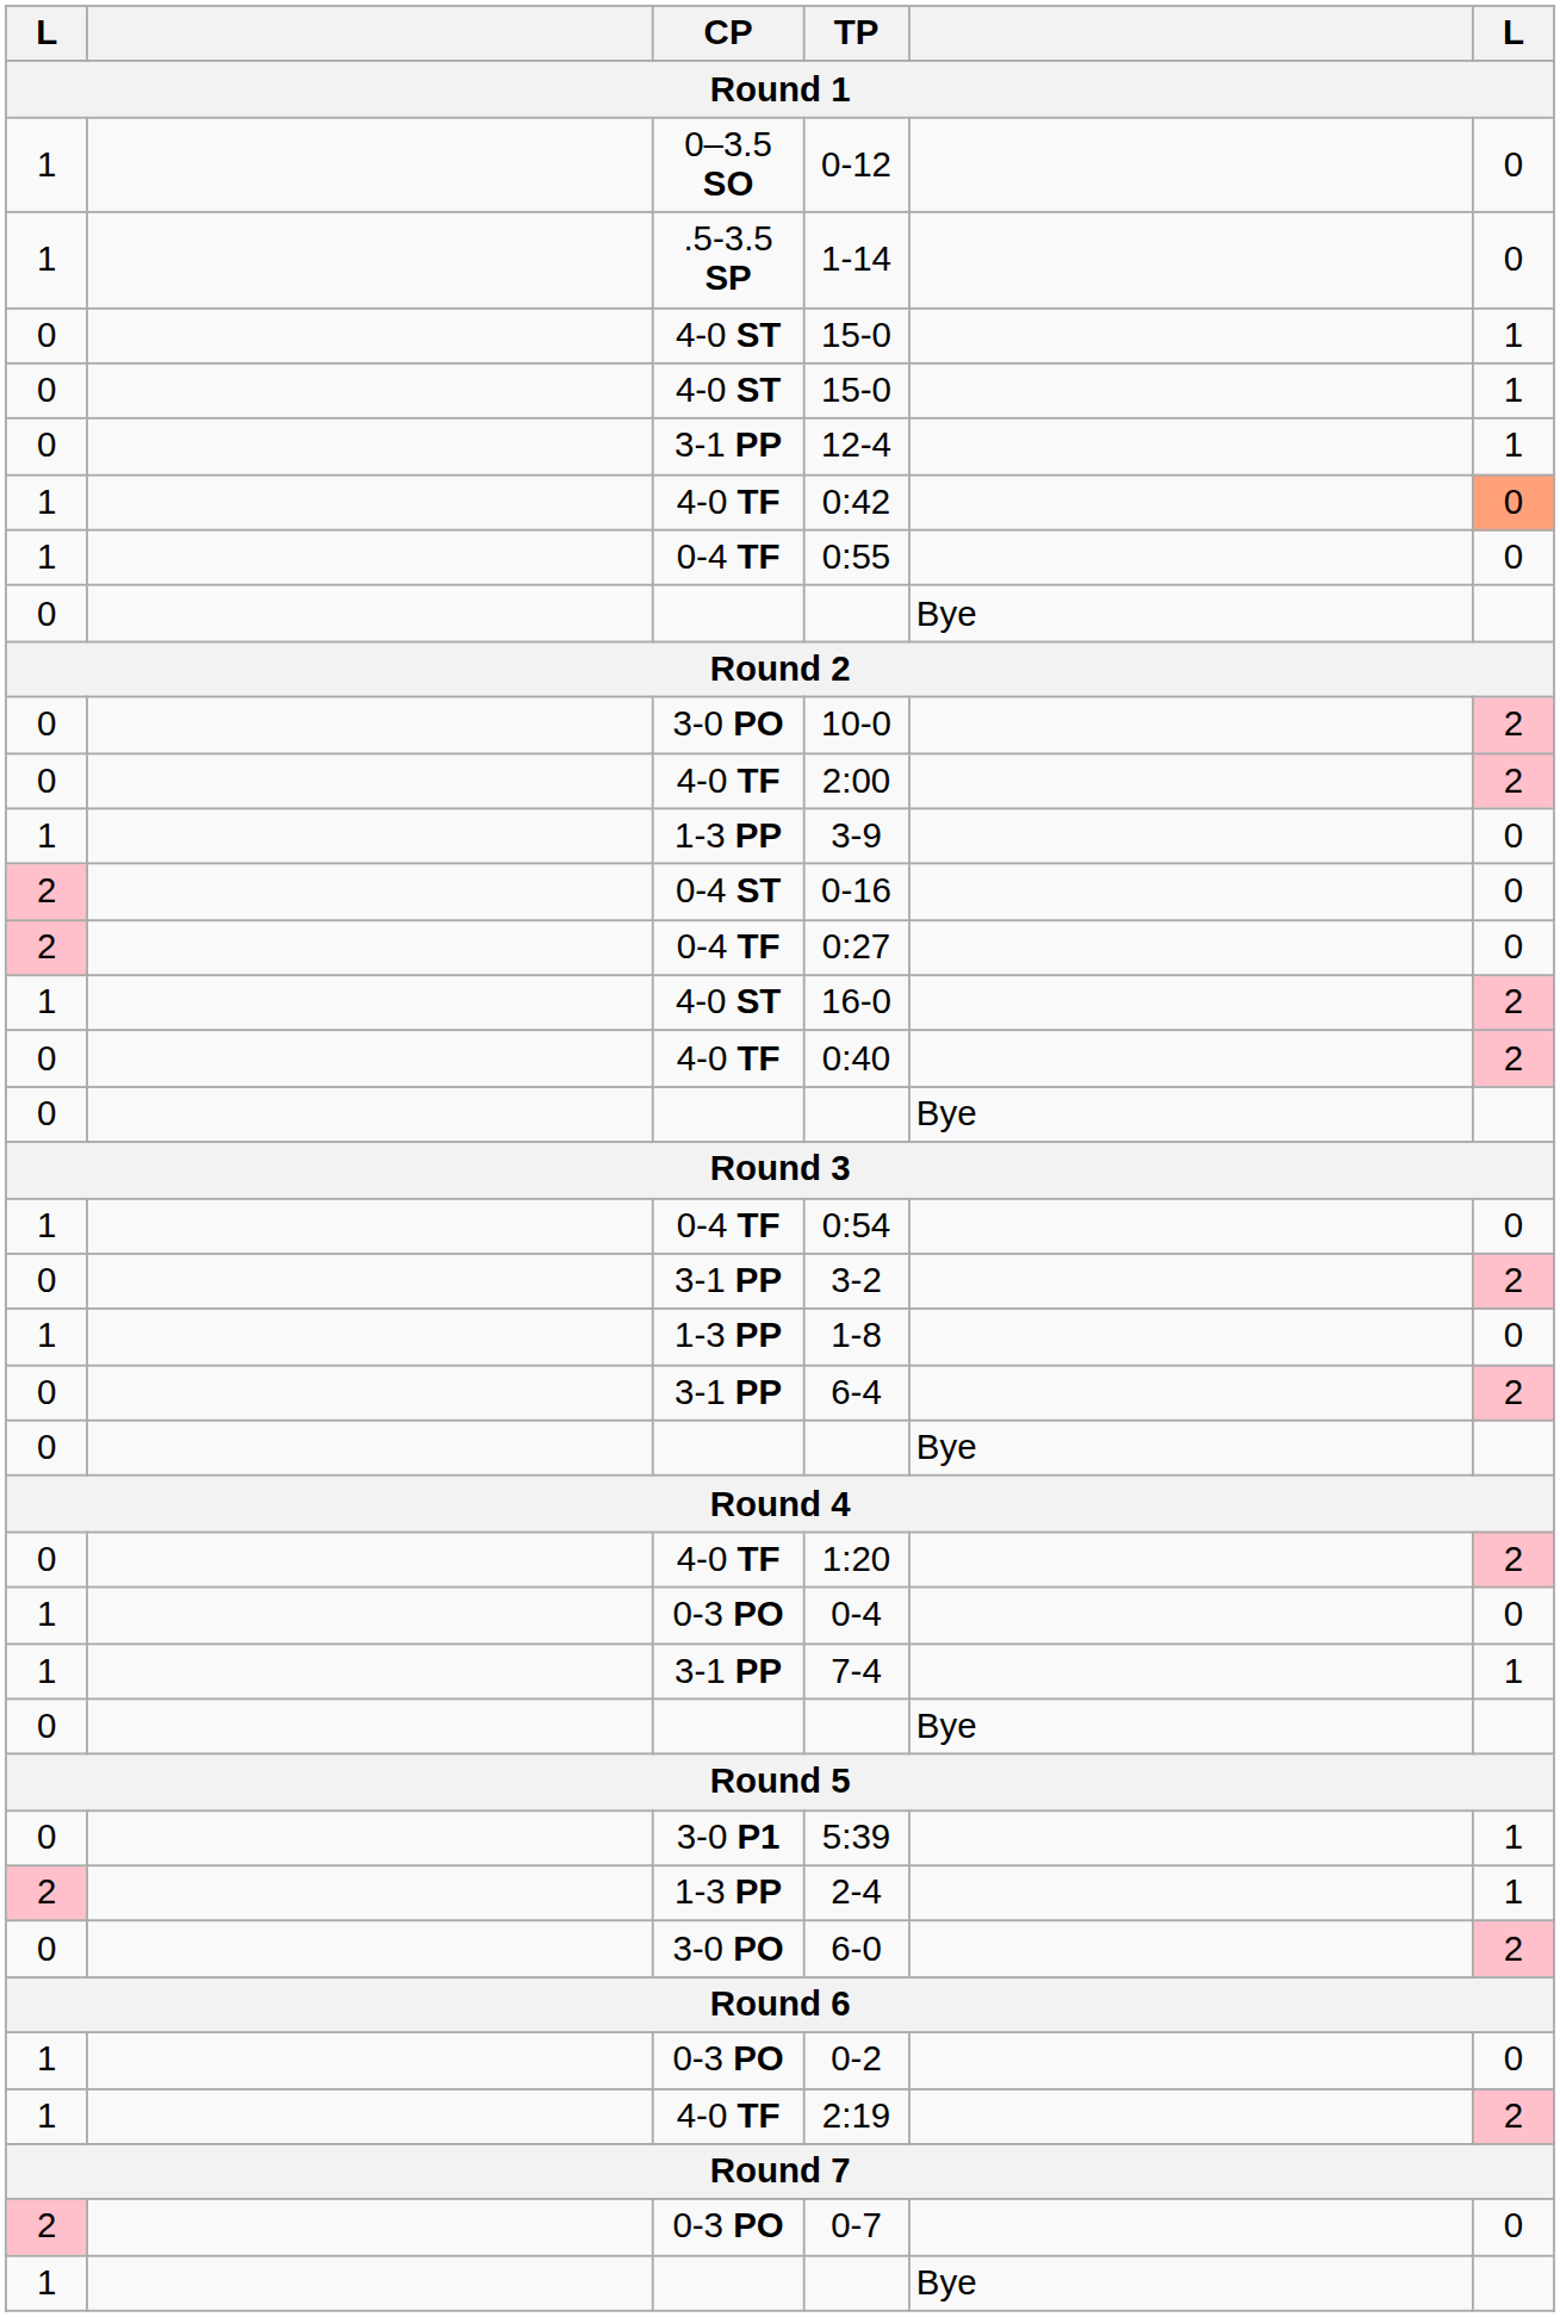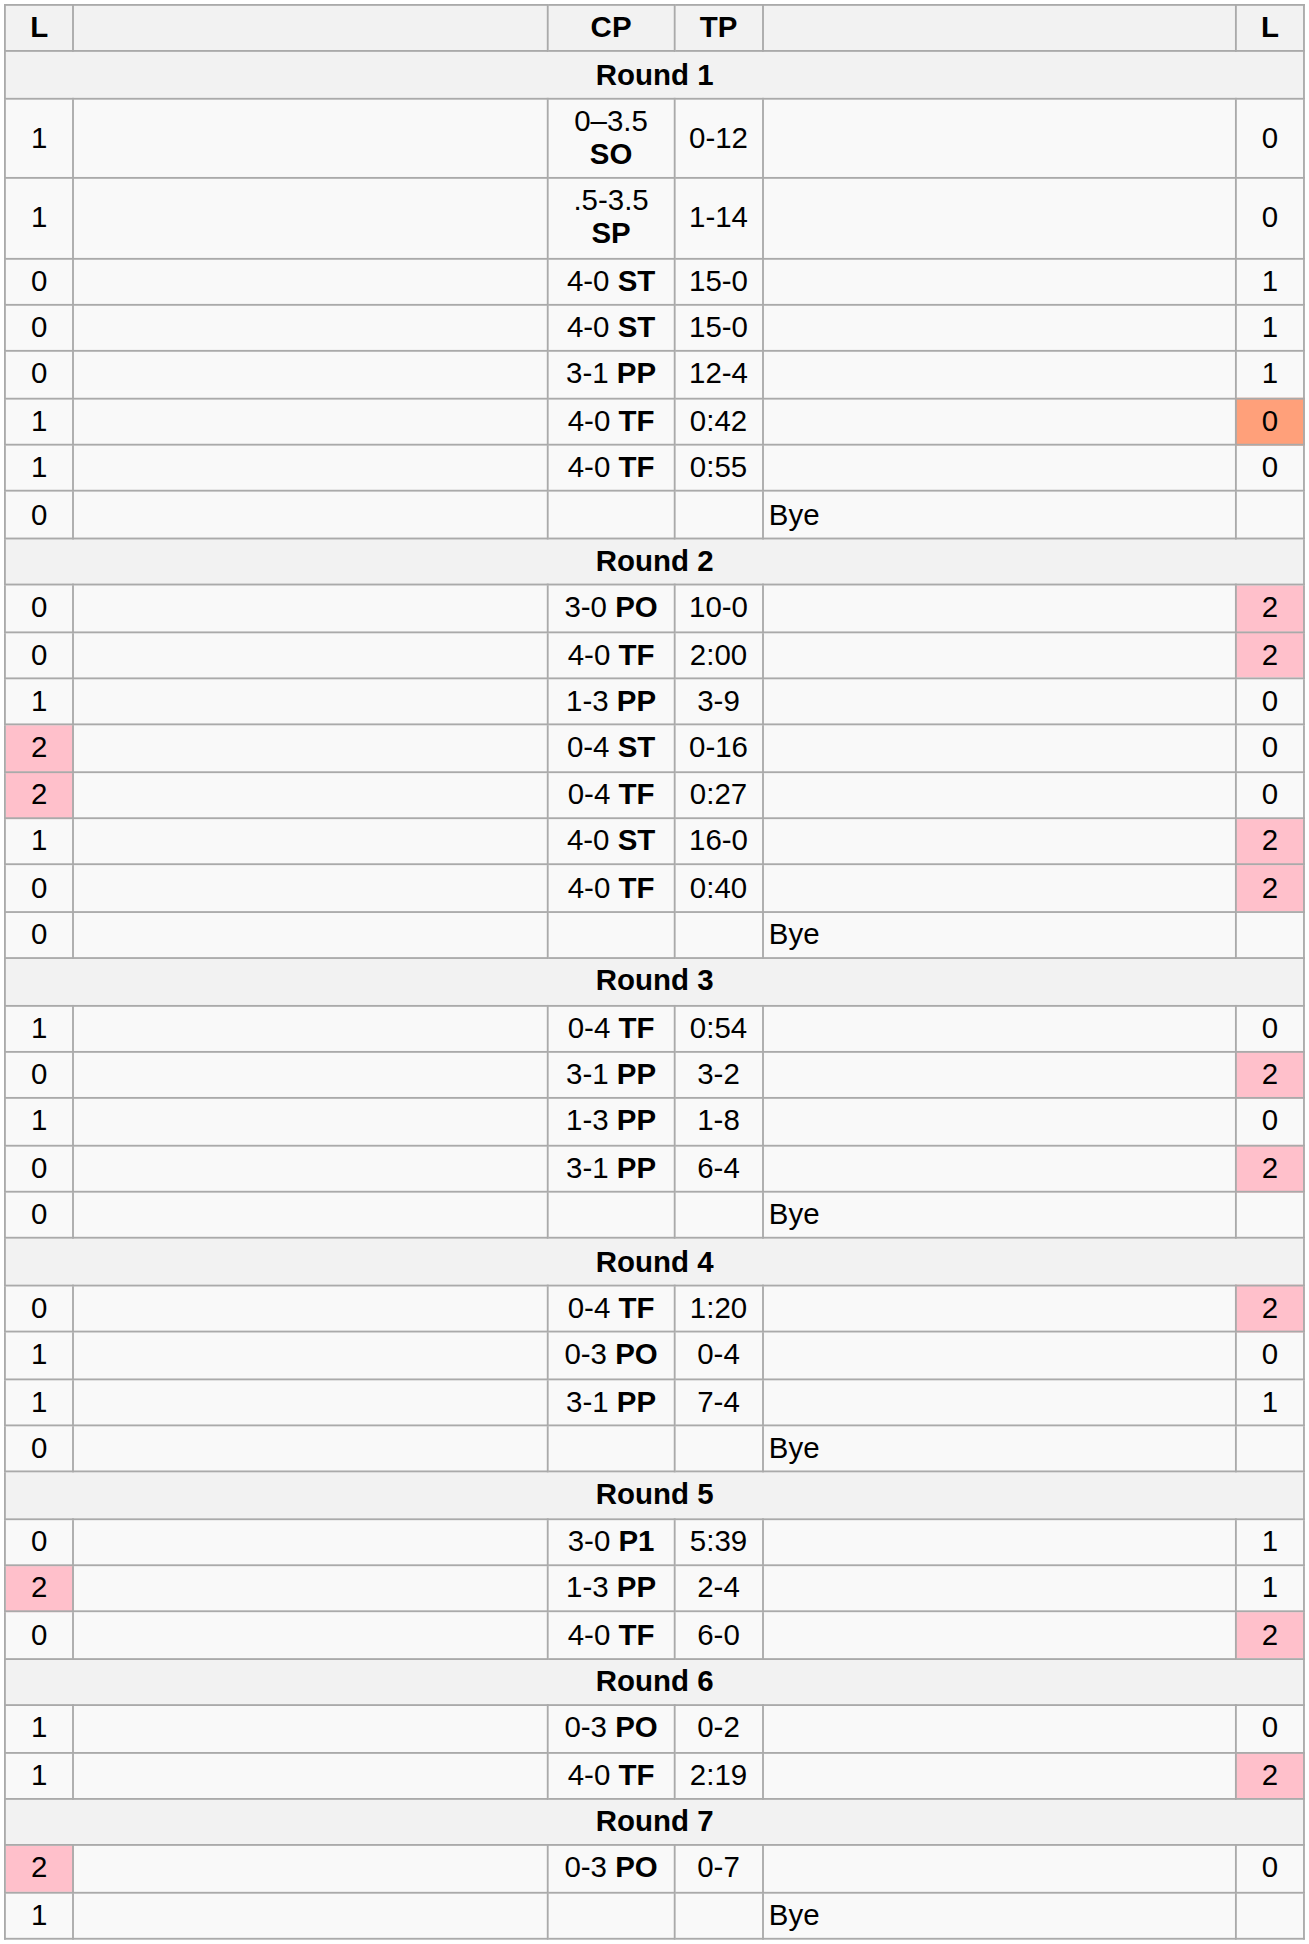0:55 | CP: 0-4 TF -> 4-0 TF
1:20 | CP: 4-0 TF -> 0-4 TF
6-0 | CP: 3-0 PO -> 4-0 TF
